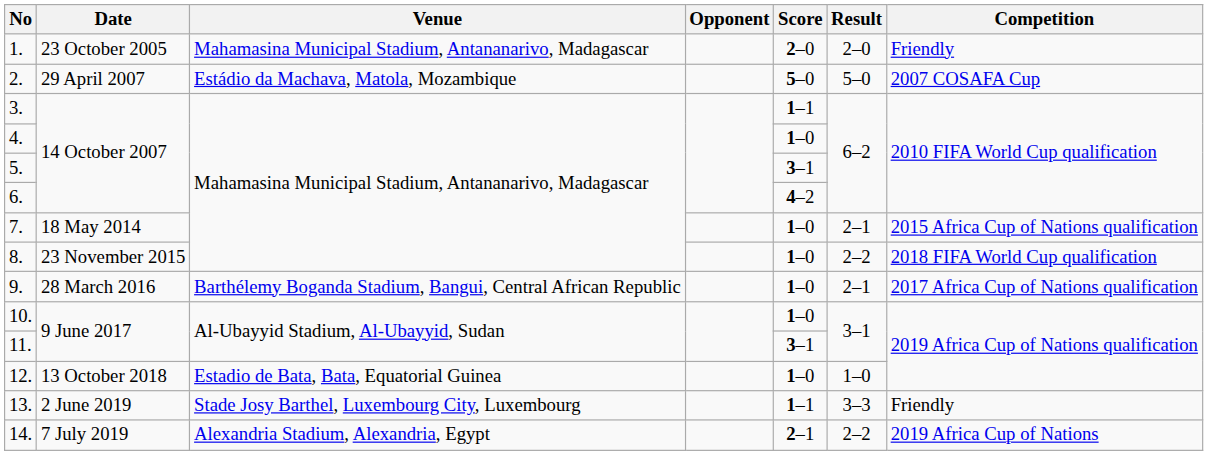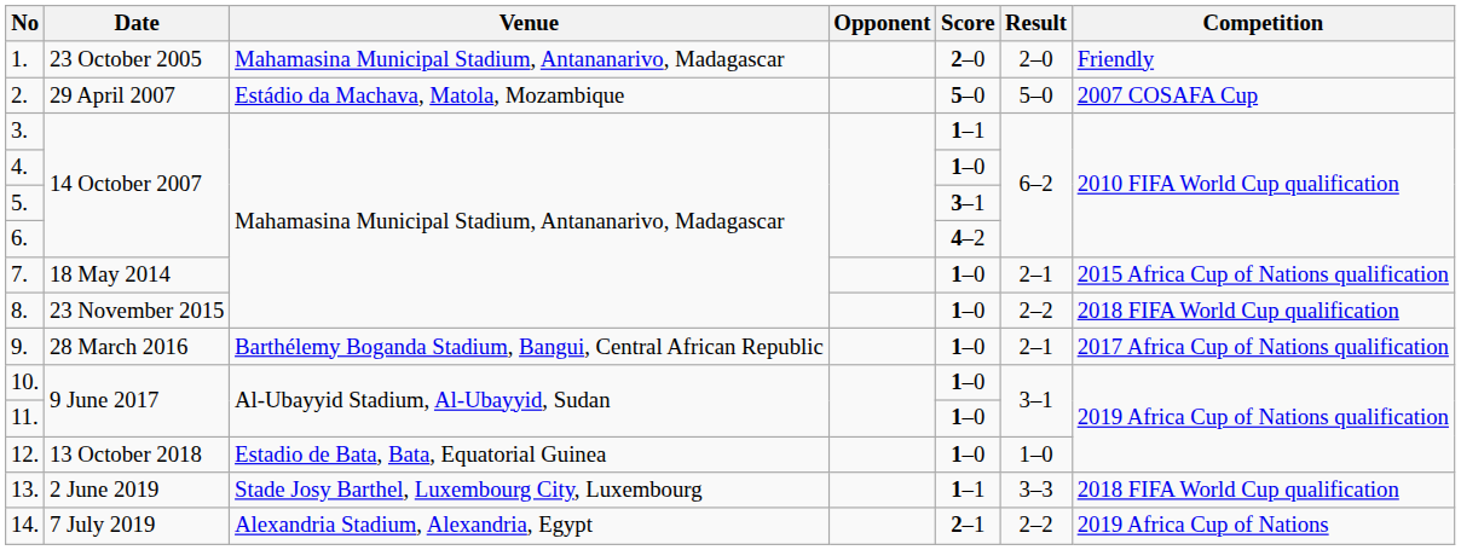11. | Score: 3–1 -> 1–0
13. | Competition: Friendly -> 2018 FIFA World Cup qualification
